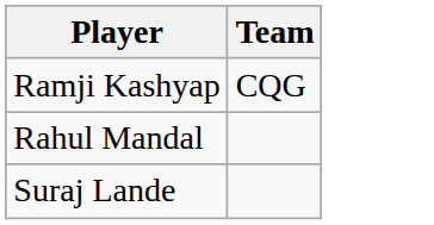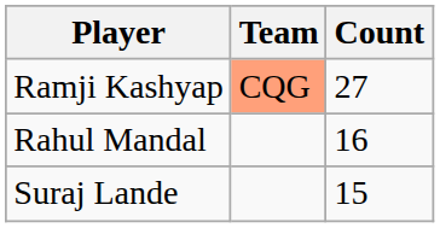+ column: Count | 27 | 16 | 15
Ramji Kashyap | Team: no background -> lightsalmon background
